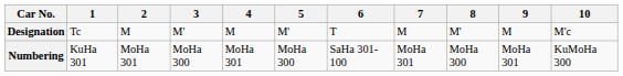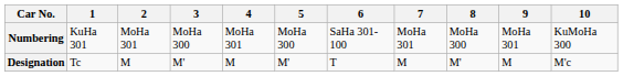rows swapped: Designation <-> Numbering
